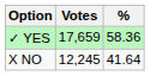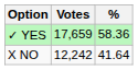X NO | Votes: 12,245 -> 12,242
